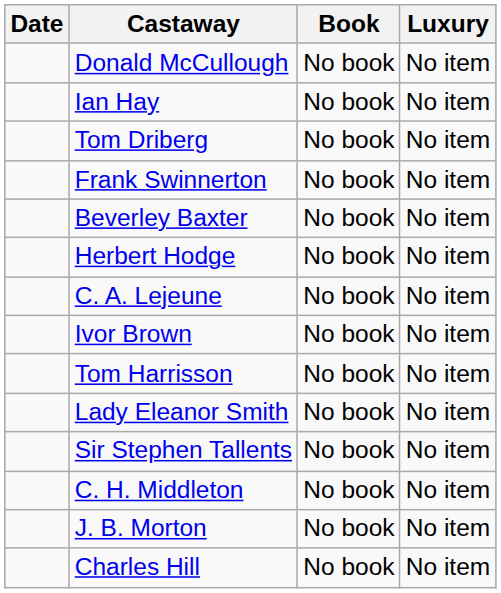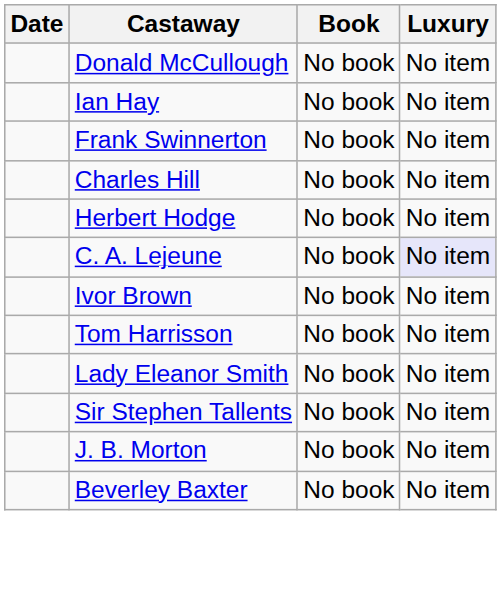- row: Tom Driberg | No book | No item
rows swapped: Beverley Baxter <-> Charles Hill
C. A. Lejeune | Luxury: no background -> lavender background
- row: C. H. Middleton | No book | No item
